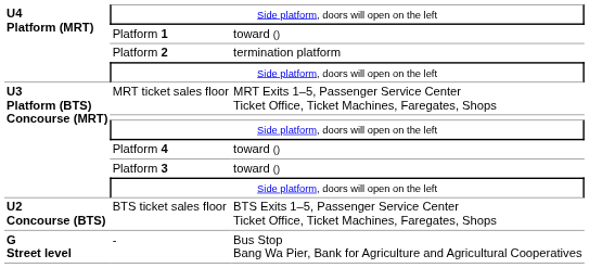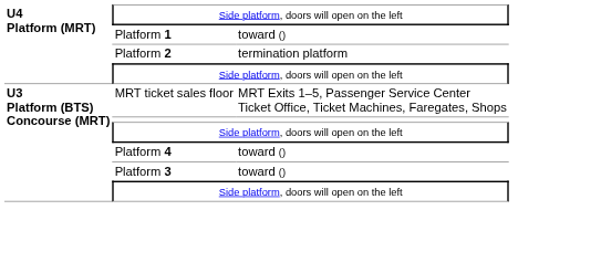- row: U2 Concourse (BTS) | BTS ticket sales floor | BTS Exits 1–5, Passenger Service Center Ticket Office, Ticket Machines, Faregates, Shops
- row: G Street level | - | Bus Stop Bang Wa Pier, Bank for Agriculture and Agricultural Cooperatives
